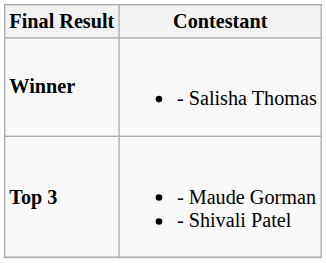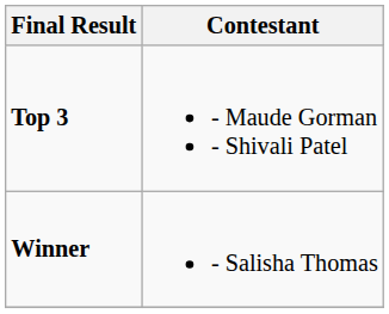rows swapped: Winner <-> Top 3
